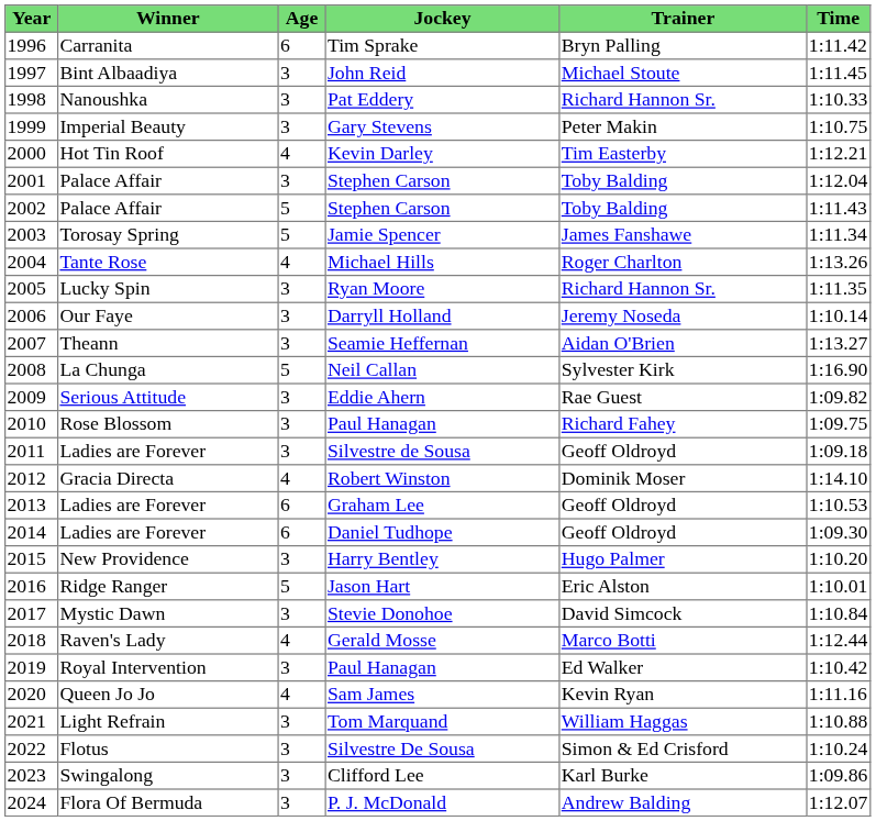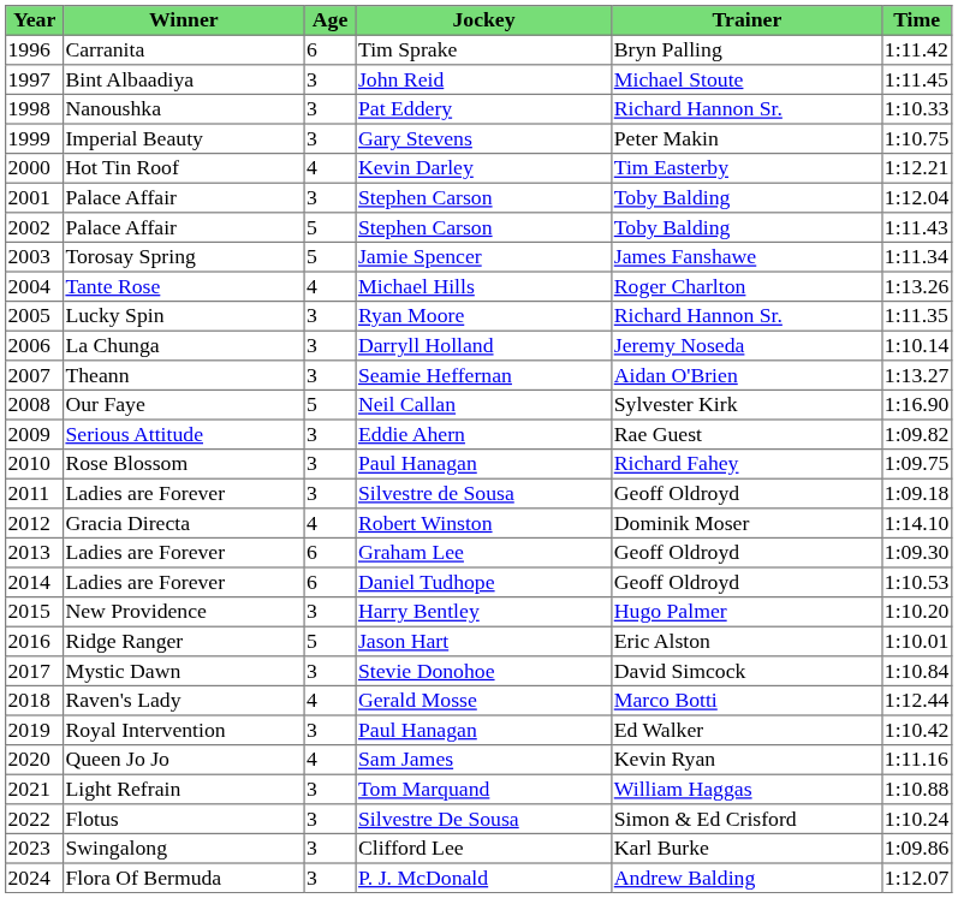Darryll Holland | Winner: Our Faye -> La Chunga
Neil Callan | Winner: La Chunga -> Our Faye
Graham Lee | Time: 1:10.53 -> 1:09.30
Daniel Tudhope | Time: 1:09.30 -> 1:10.53
